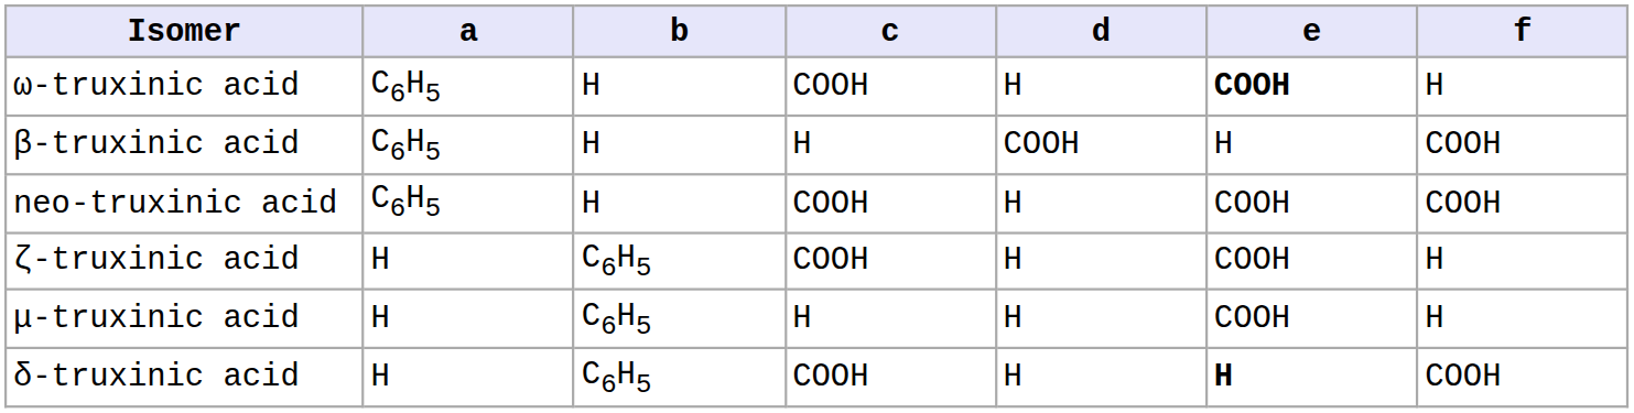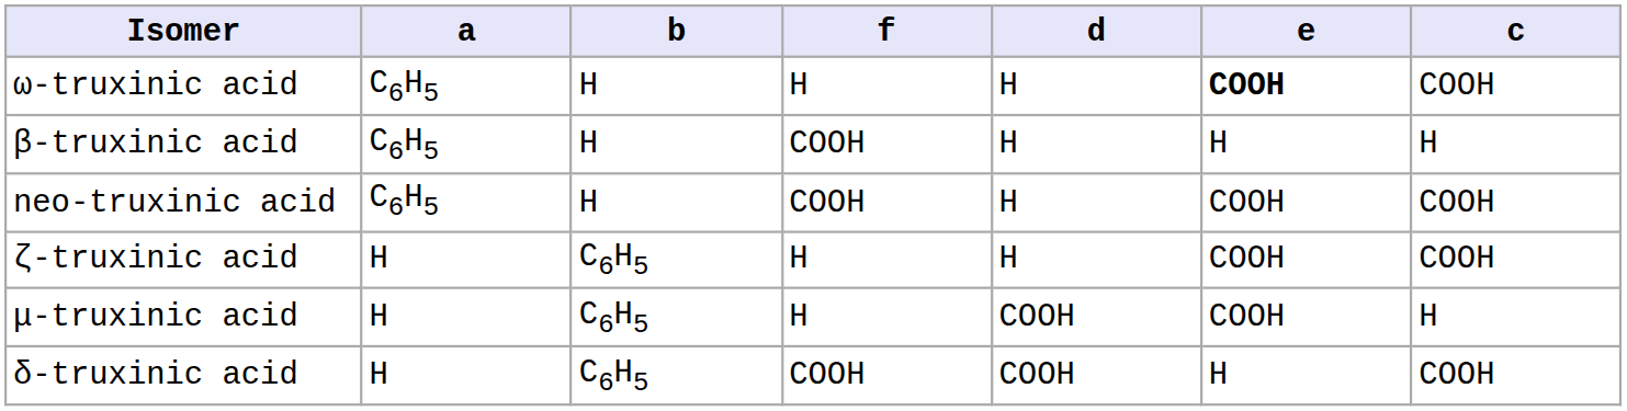columns swapped: c <-> f
β-truxinic acid | d: COOH -> H
μ-truxinic acid | d: H -> COOH
δ-truxinic acid | d: H -> COOH
δ-truxinic acid | e: bold -> normal
